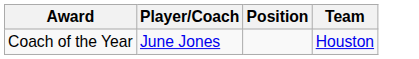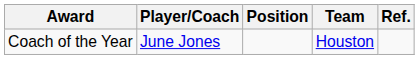+ column: Ref.
